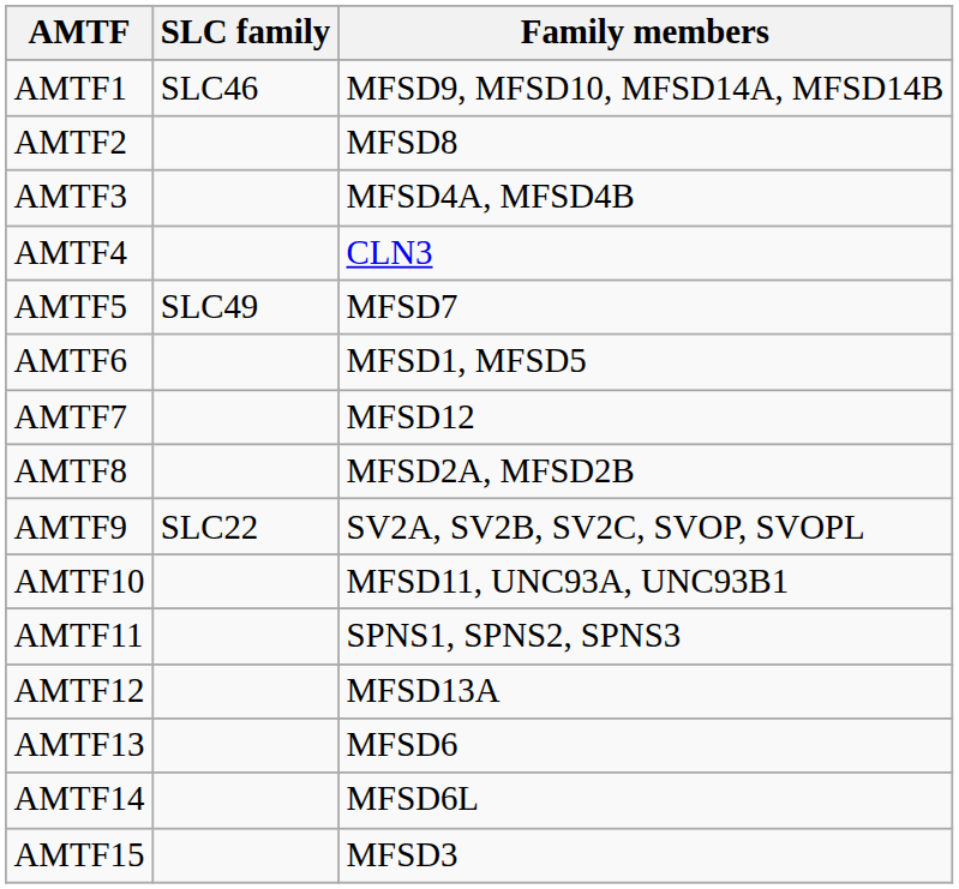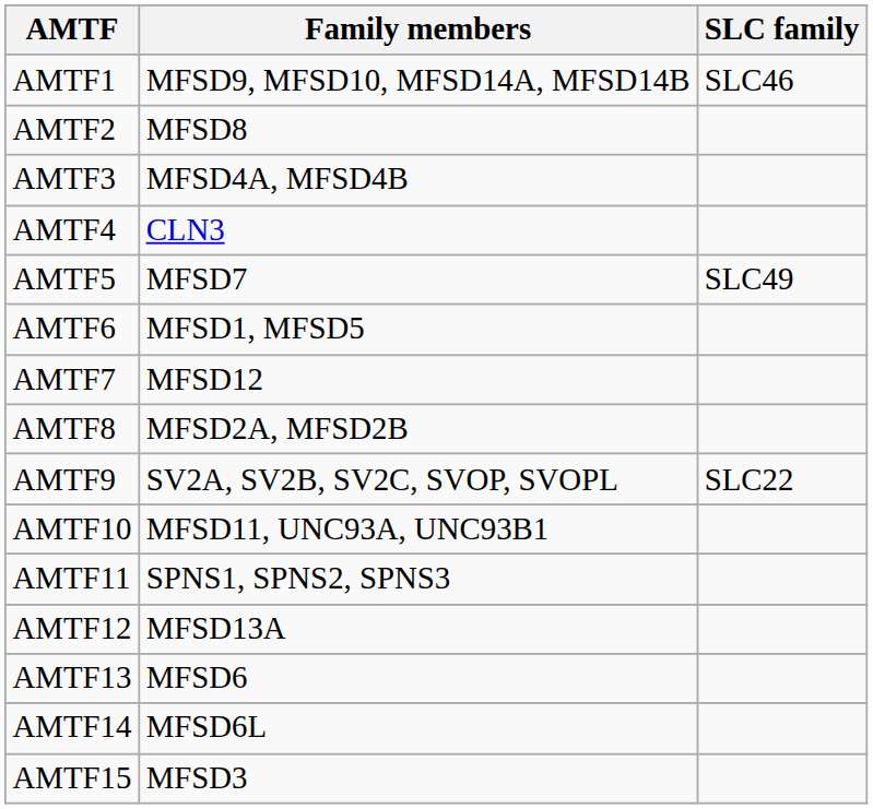columns swapped: Family members <-> SLC family
